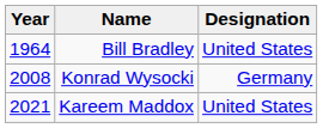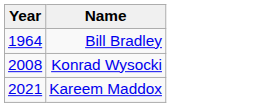- column: Designation | United States | Germany | United States
